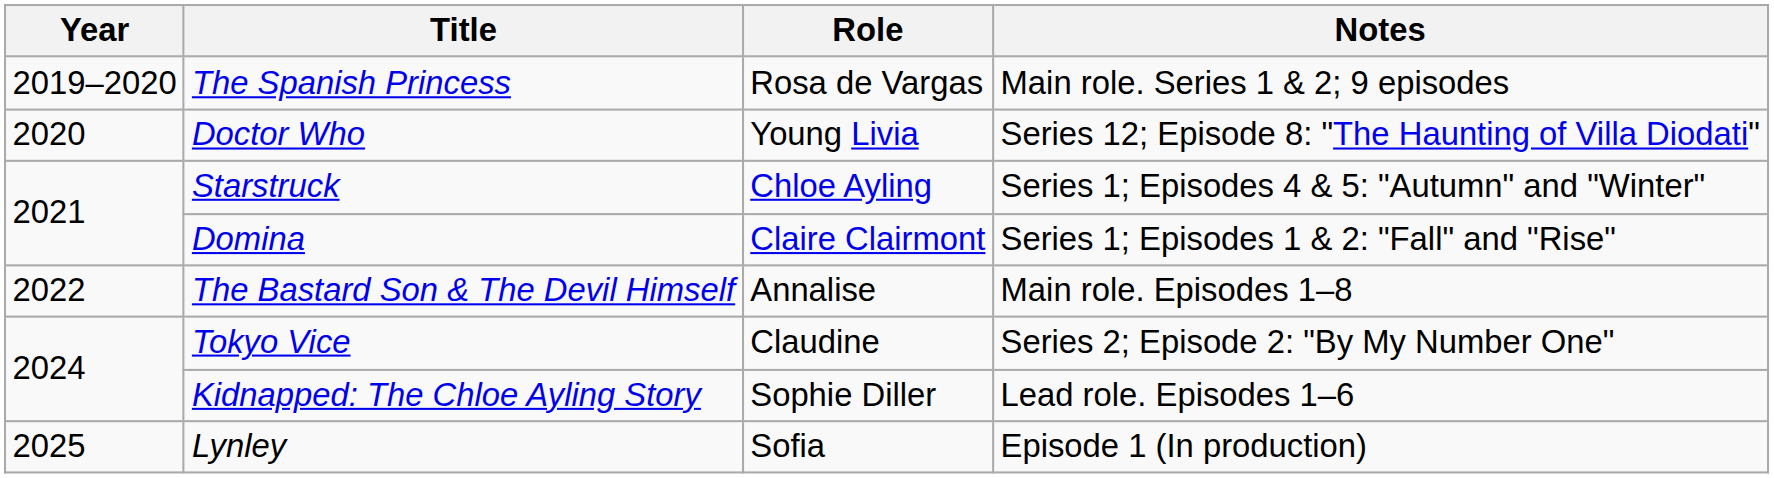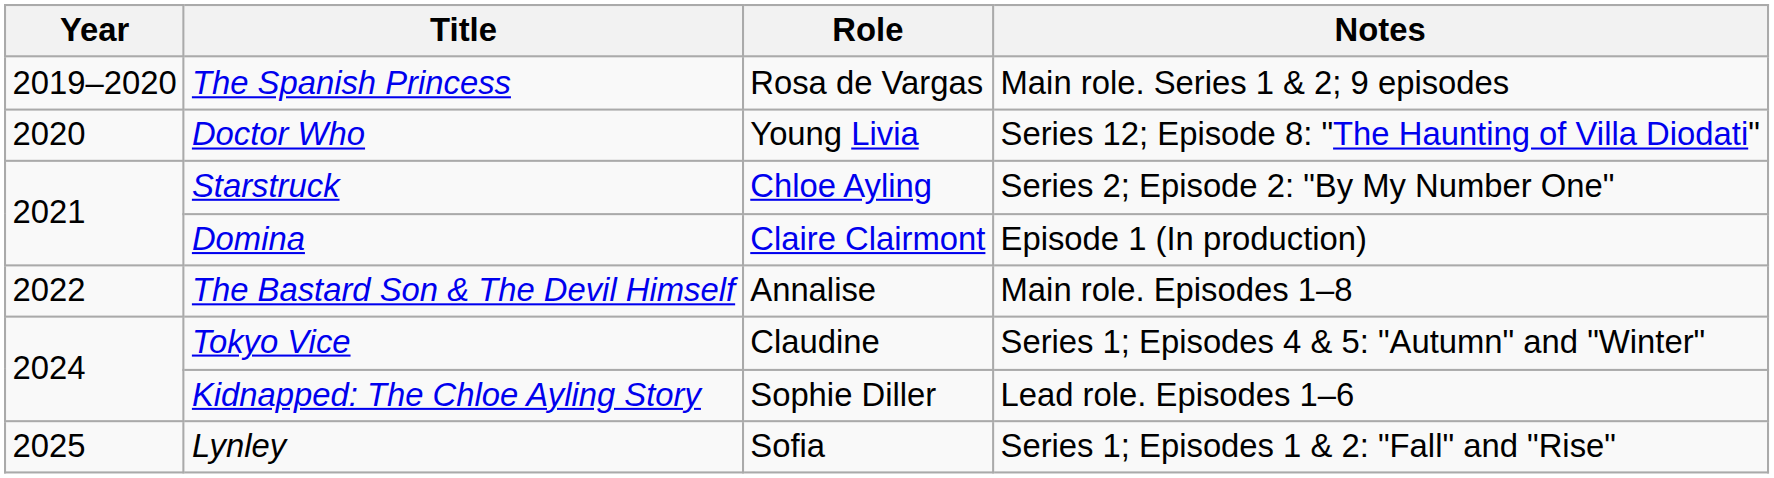Starstruck | Notes: Series 1; Episodes 4 & 5: "Autumn" and "Winter" -> Series 2; Episode 2: "By My Number One"
Domina | Notes: Series 1; Episodes 1 & 2: "Fall" and "Rise" -> Episode 1 (In production)
Tokyo Vice | Notes: Series 2; Episode 2: "By My Number One" -> Series 1; Episodes 4 & 5: "Autumn" and "Winter"
Lynley | Notes: Episode 1 (In production) -> Series 1; Episodes 1 & 2: "Fall" and "Rise"
